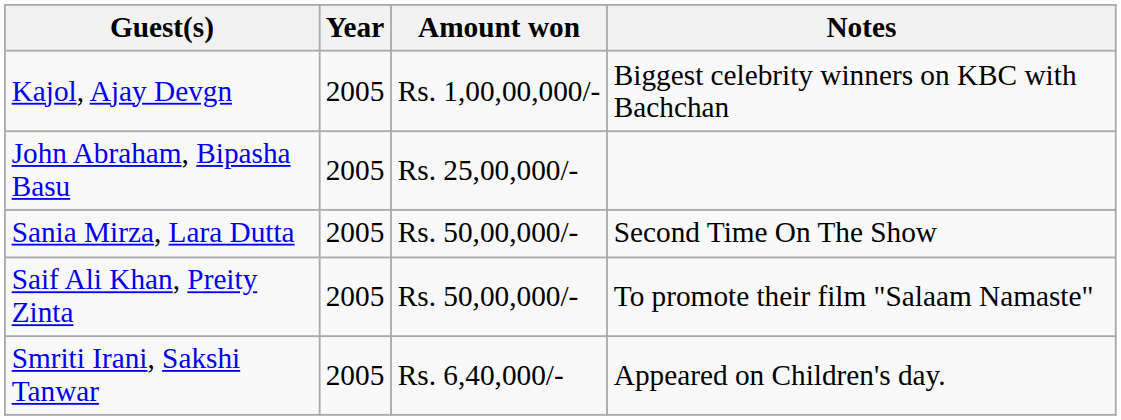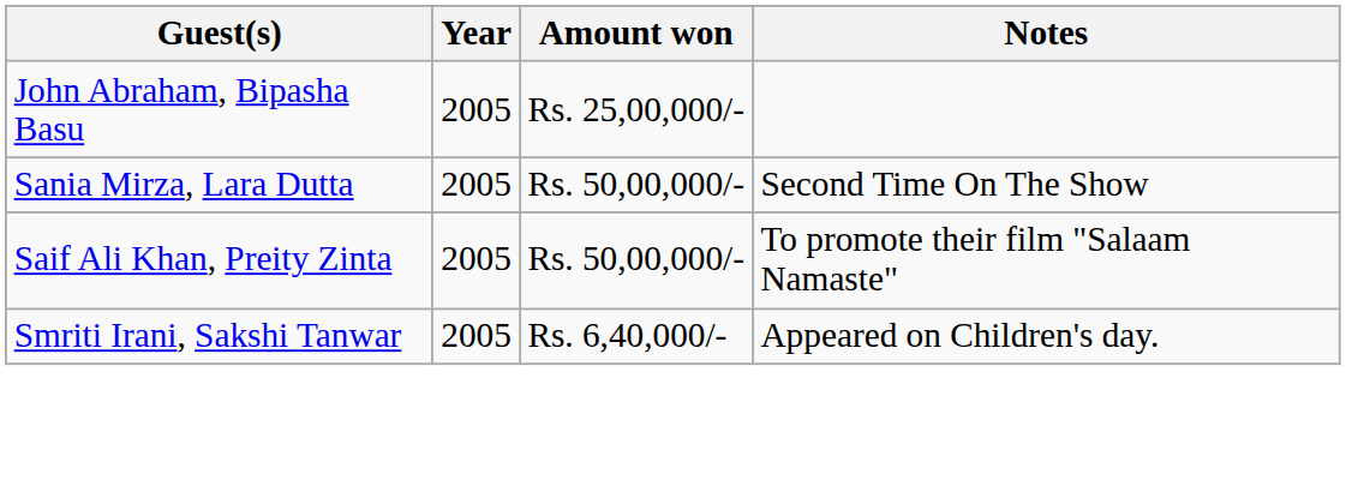- row: Kajol, Ajay Devgn | 2005 | Rs. 1,00,00,000/- | Biggest celebrity winners on KBC with Bachchan
